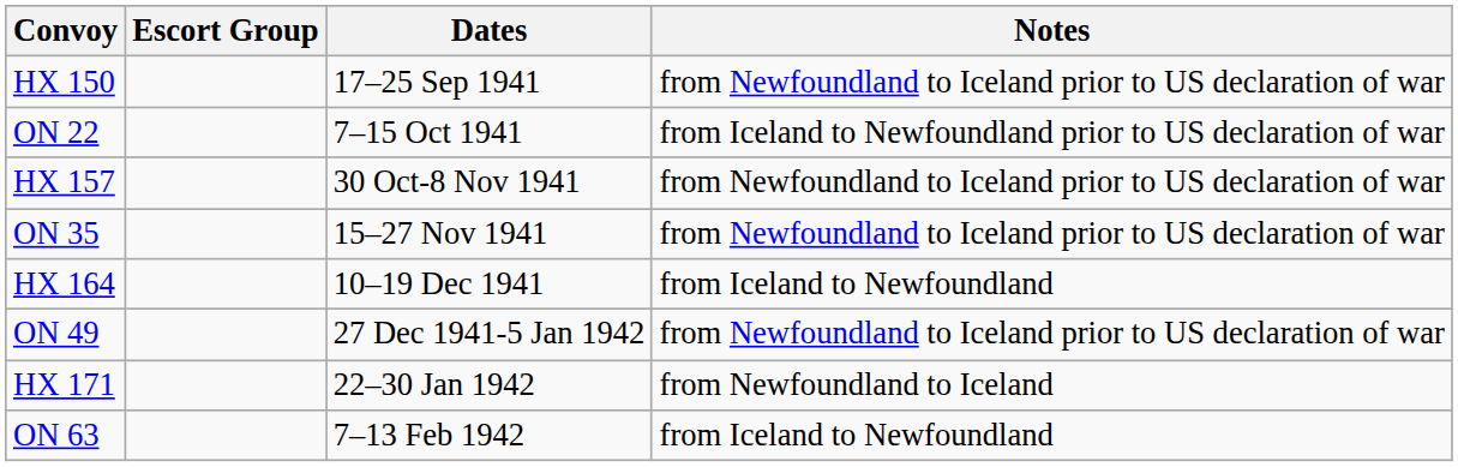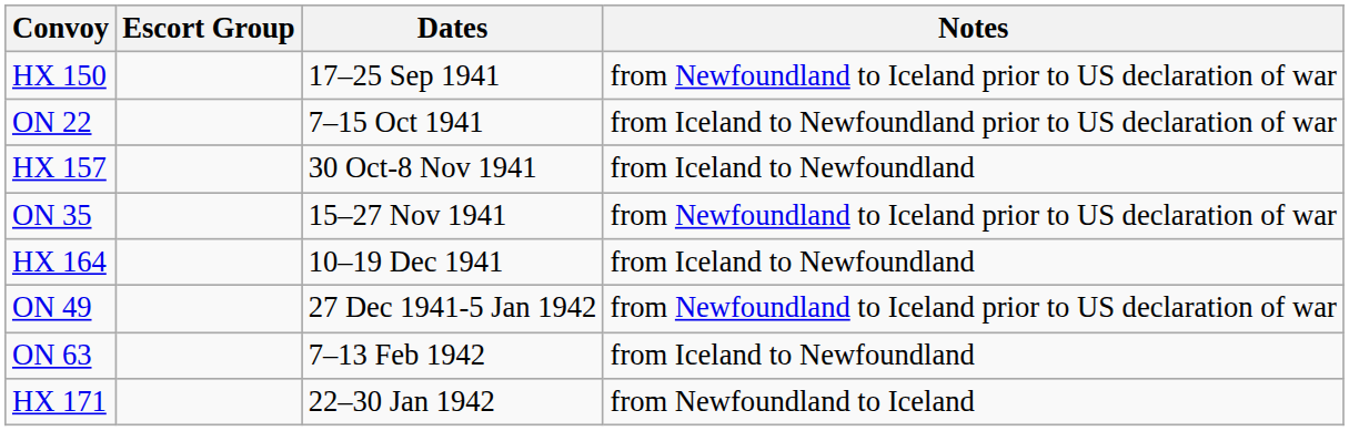HX 157 | Notes: from Newfoundland to Iceland prior to US declaration of war -> from Iceland to Newfoundland
rows swapped: HX 171 <-> ON 63
